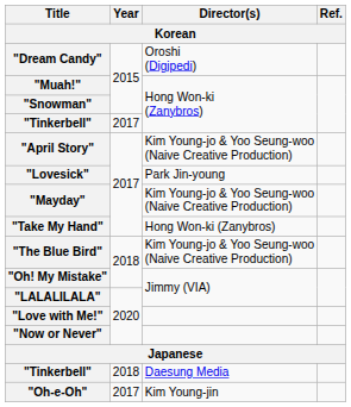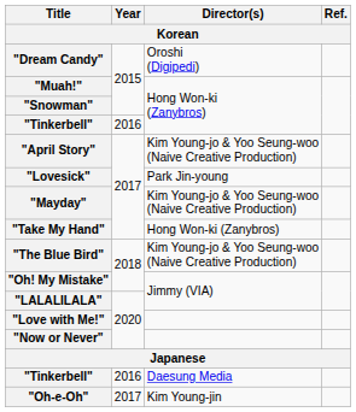"Tinkerbell" / Hong Won-ki (Zanybros) | Year: 2017 -> 2016
"Tinkerbell" / Daesung Media | Year: 2018 -> 2016
